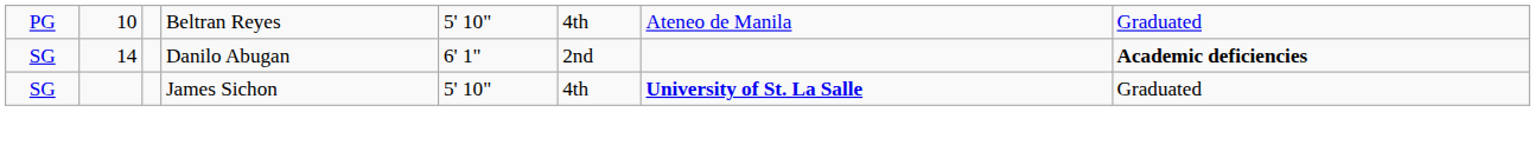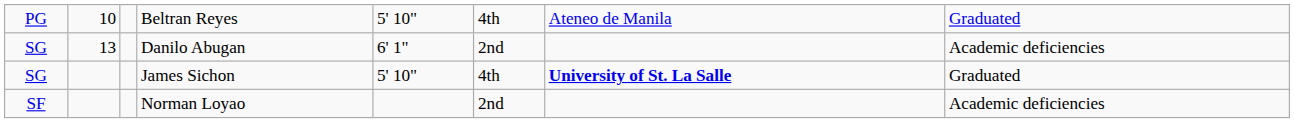Danilo Abugan | column 2: 14 -> 13
Danilo Abugan | column 8: bold -> normal
+ row: SF | Norman Loyao | 2nd | Academic deficiencies
